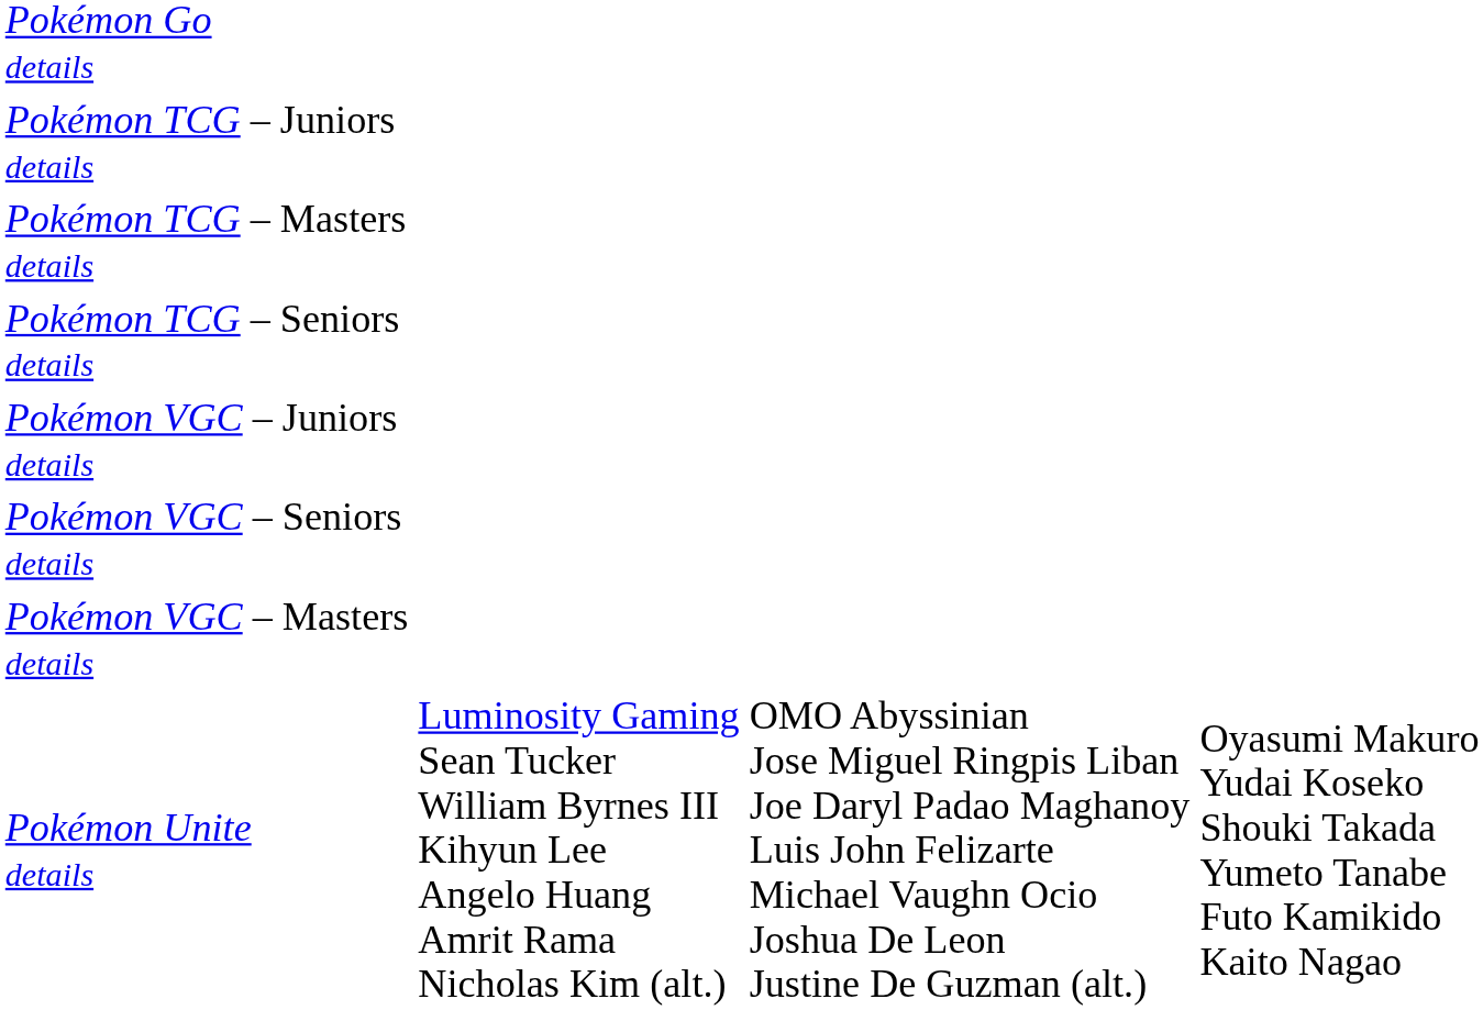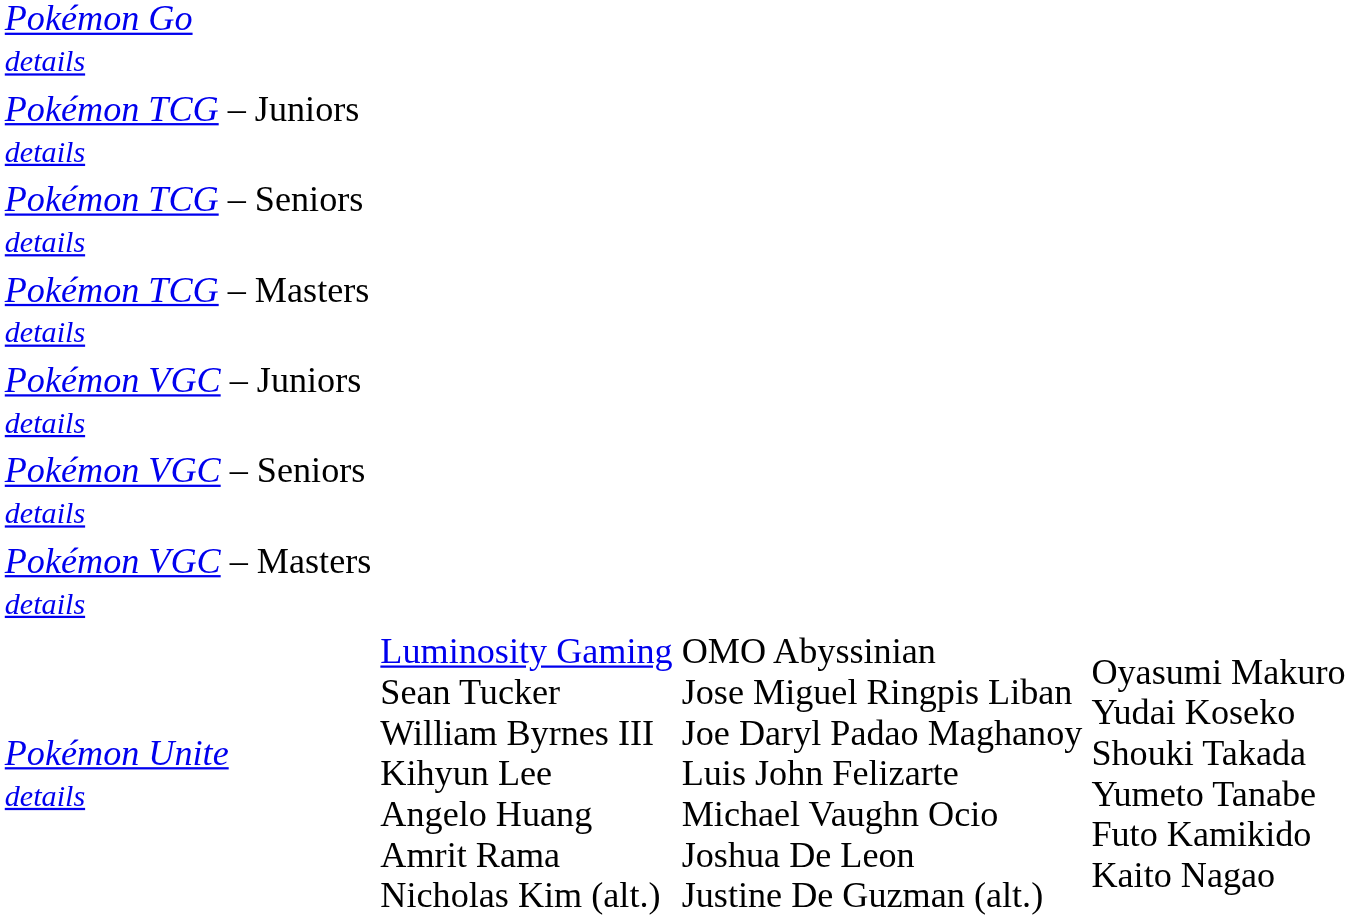rows swapped: Pokémon TCG – Seniors details <-> Pokémon TCG – Masters details
